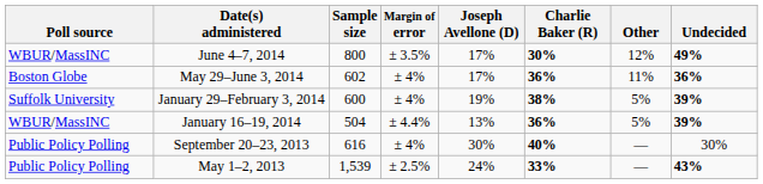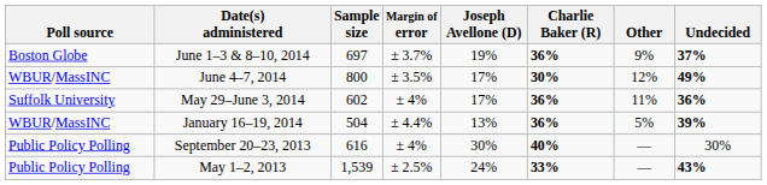+ row: Boston Globe | June 1–3 & 8–10, 2014 | 697 | ± 3.7% | 19% | 36% | 9% | 37%
May 29–June 3, 2014 | Poll source: Boston Globe -> Suffolk University
- row: Suffolk University | January 29–February 3, 2014 | 600 | ± 4% | 19% | 38% | 5% | 39%
